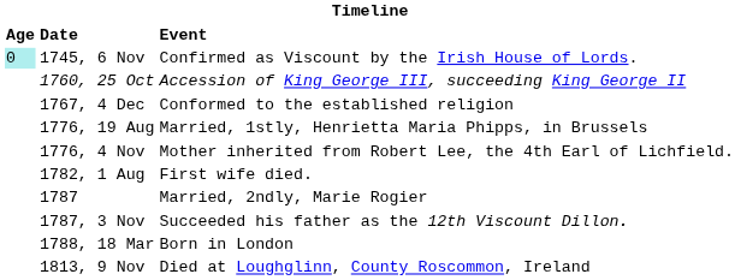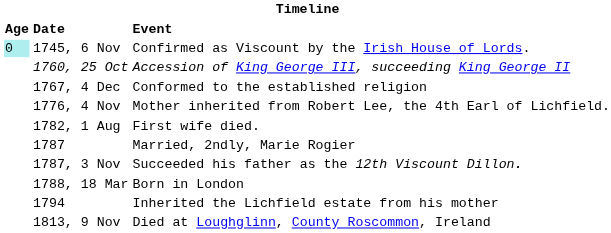- row: 1776, 19 Aug | Married, 1stly, Henrietta Maria Phipps, in Brussels
+ row: 1794 | Inherited the Lichfield estate from his mother
